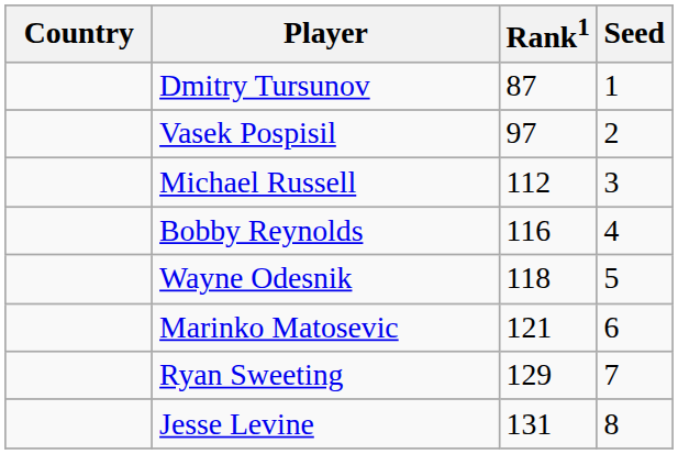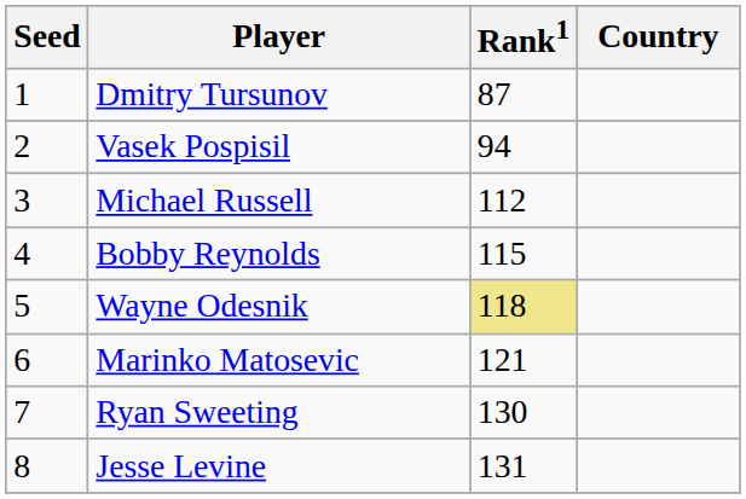columns swapped: Country <-> Seed
Vasek Pospisil | Rank1: 97 -> 94
Bobby Reynolds | Rank1: 116 -> 115
Wayne Odesnik | Rank1: no background -> khaki background
Ryan Sweeting | Rank1: 129 -> 130
